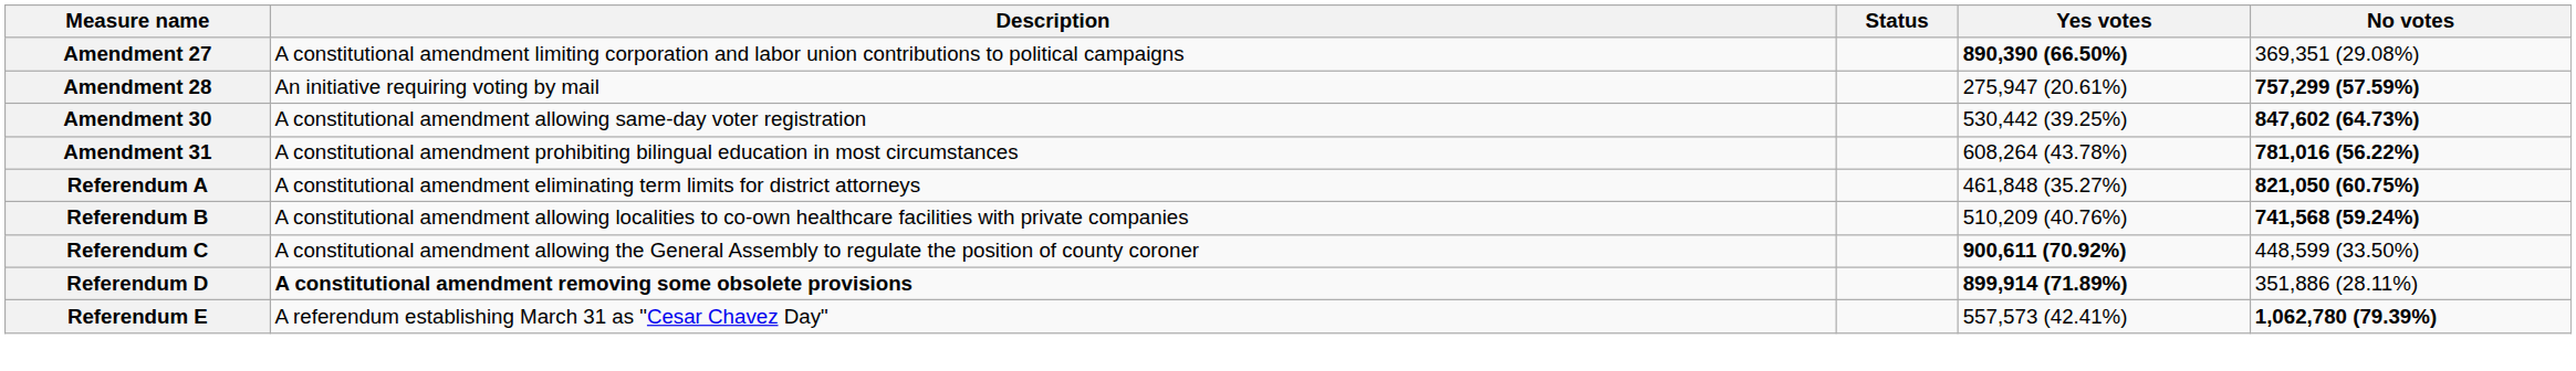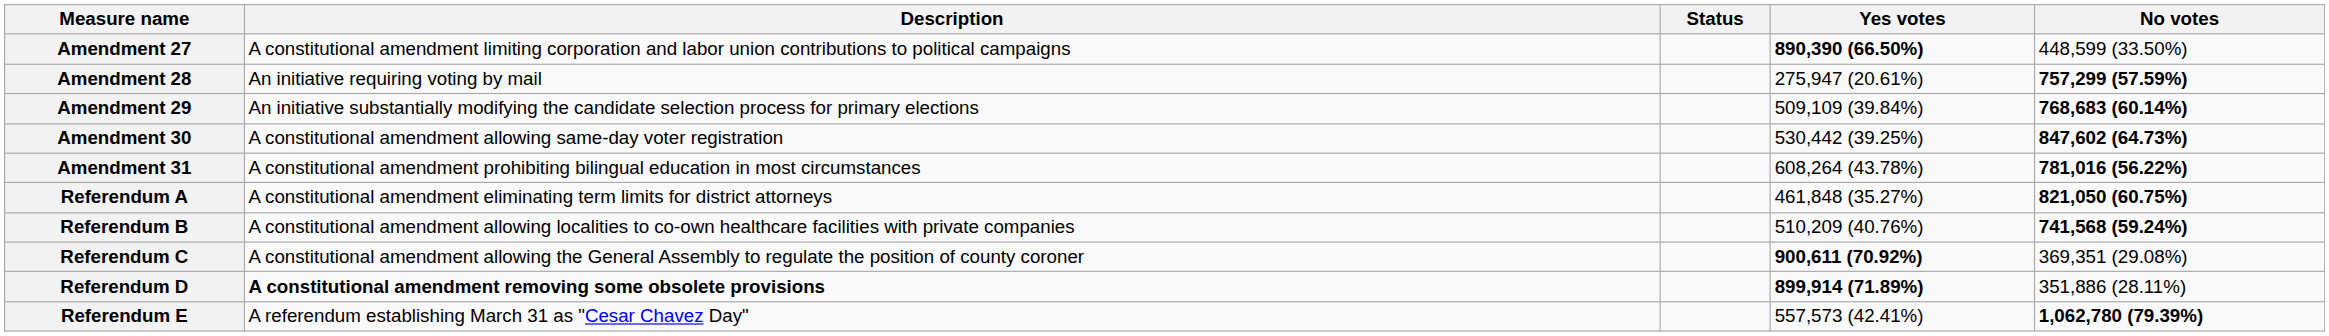Amendment 27 | No votes: 369,351 (29.08%) -> 448,599 (33.50%)
+ row: Amendment 29 | An initiative substantially modifying the candidate selection process for primary elections | 509,109 (39.84%) | 768,683 (60.14%)
Referendum C | No votes: 448,599 (33.50%) -> 369,351 (29.08%)
